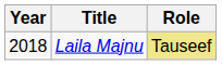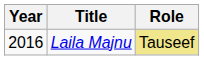Laila Majnu | Year: 2018 -> 2016
